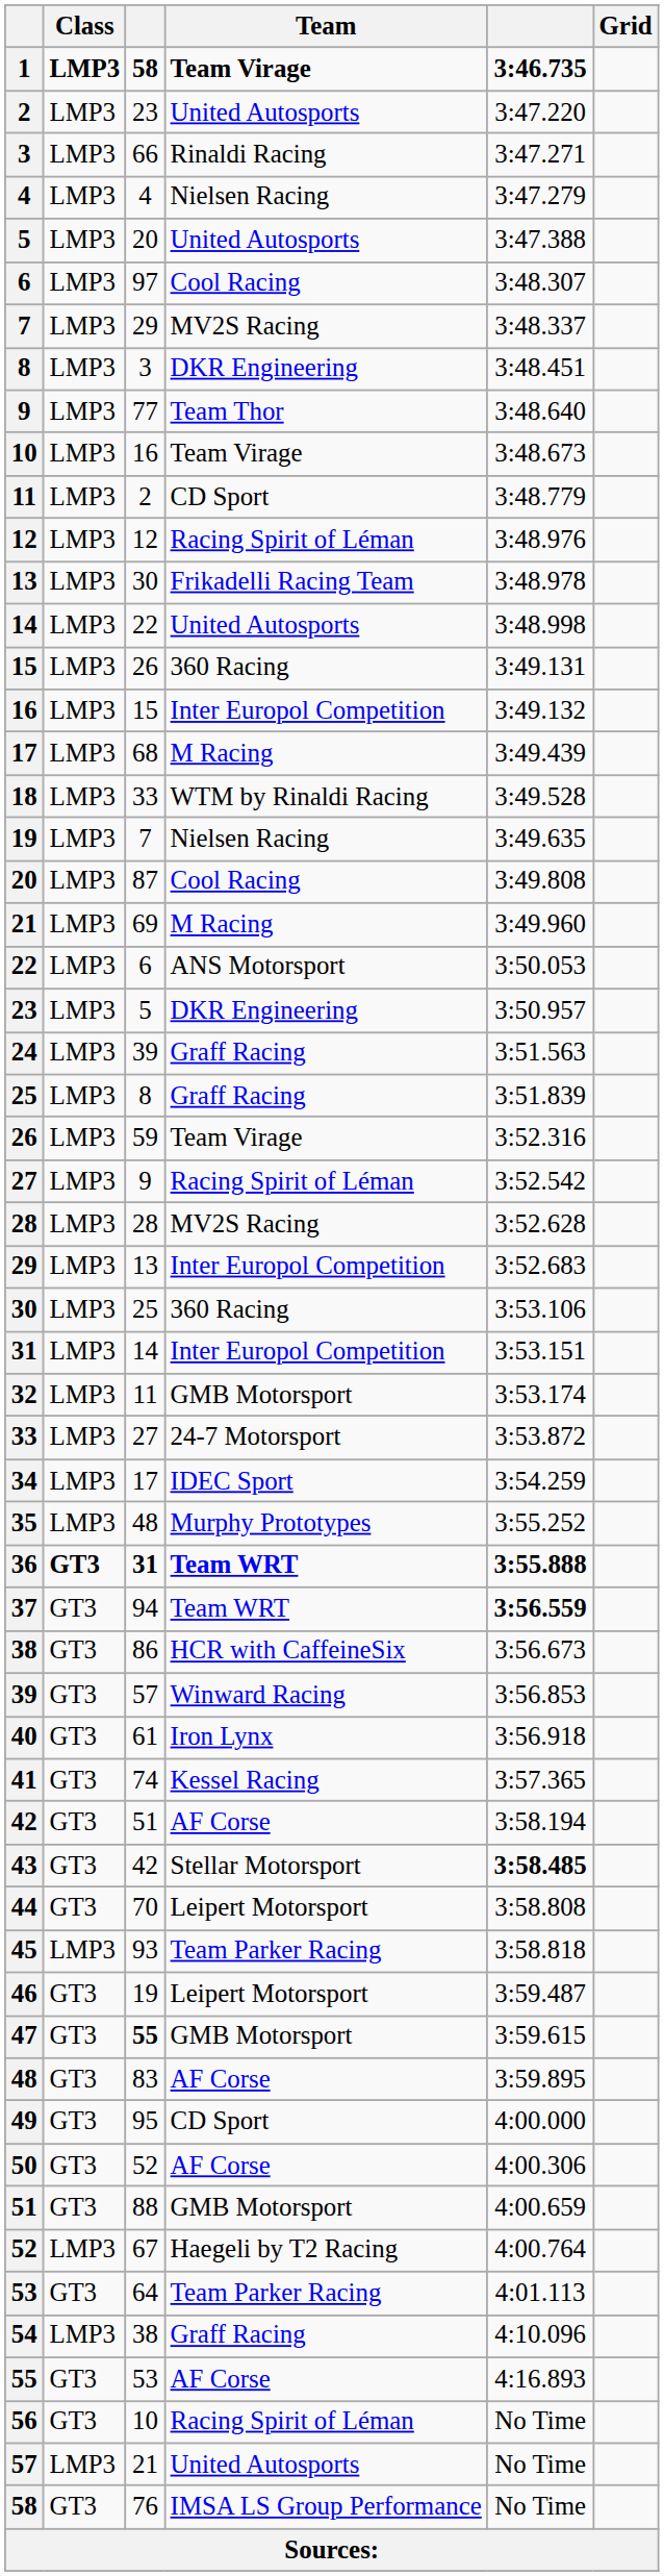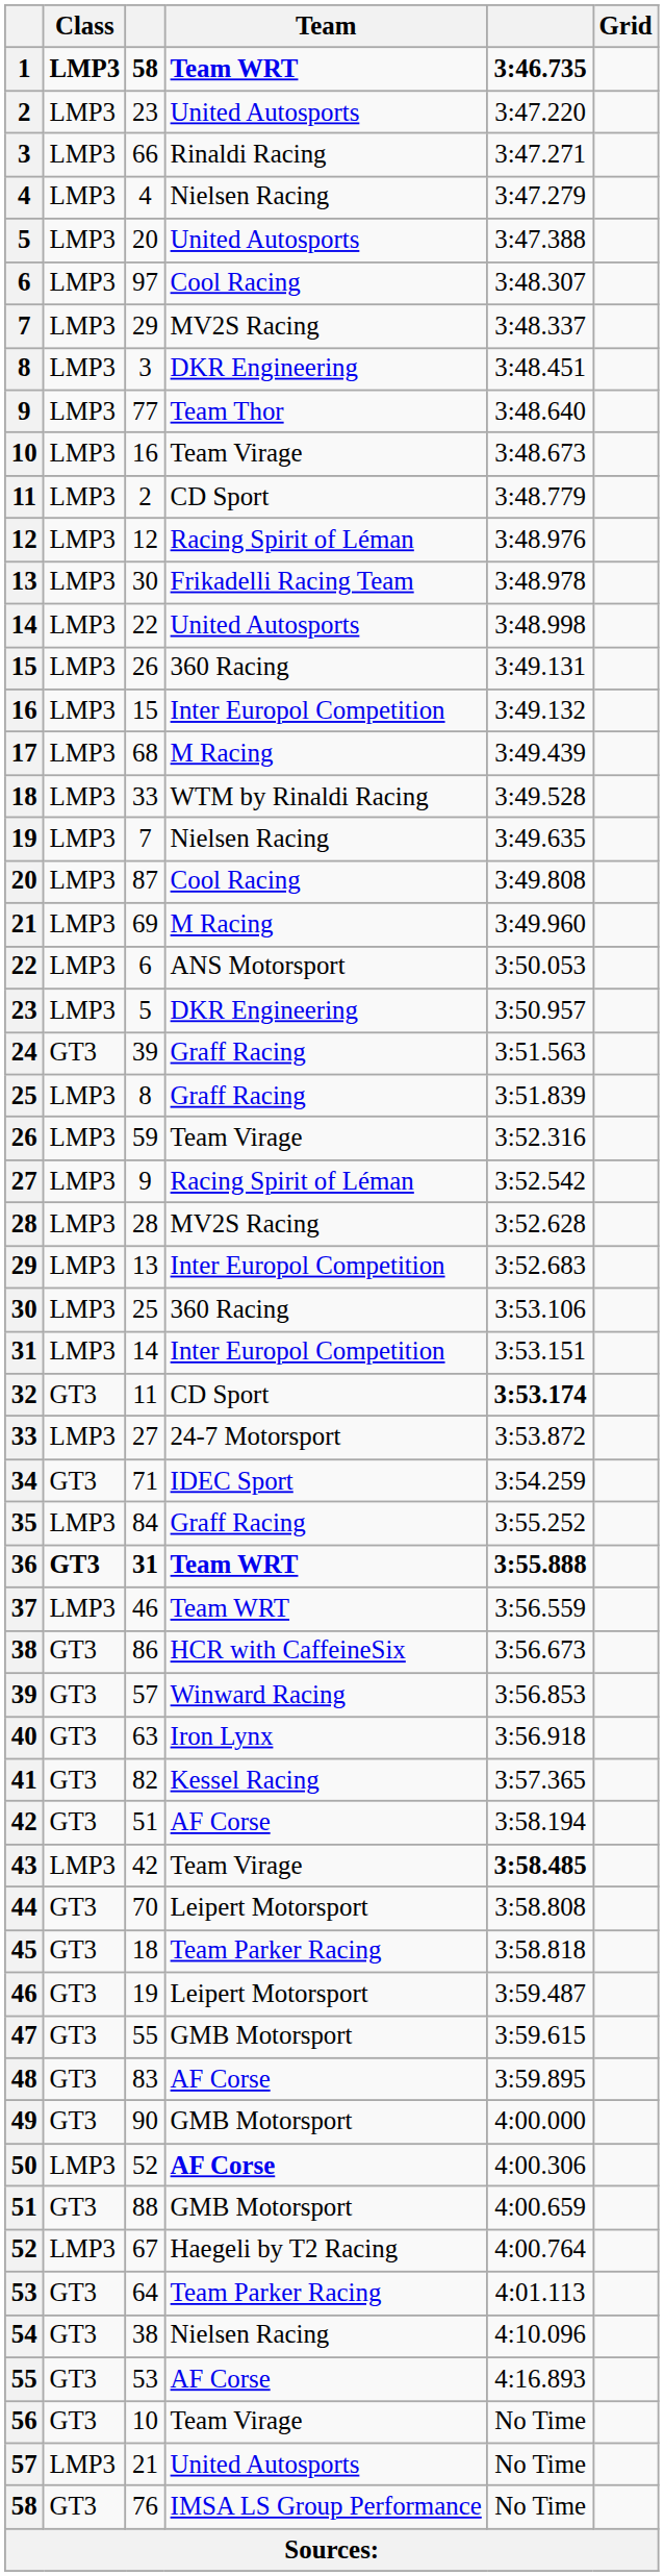1 | Team: Team Virage -> Team WRT
24 | Class: LMP3 -> GT3
32 | Class: LMP3 -> GT3
32 | Team: GMB Motorsport -> CD Sport
32 | column 5: normal -> bold
34 | Class: LMP3 -> GT3
34 | column 3: 17 -> 71
35 | column 3: 48 -> 84
35 | Team: Murphy Prototypes -> Graff Racing
37 | Class: GT3 -> LMP3
37 | column 3: 94 -> 46
37 | column 5: bold -> normal
40 | column 3: 61 -> 63
41 | column 3: 74 -> 82
43 | Class: GT3 -> LMP3
43 | Team: Stellar Motorsport -> Team Virage
45 | Class: LMP3 -> GT3
45 | column 3: 93 -> 18
47 | column 3: bold -> normal
49 | column 3: 95 -> 90
49 | Team: CD Sport -> GMB Motorsport
50 | Class: GT3 -> LMP3
50 | Team: normal -> bold
54 | Class: LMP3 -> GT3
54 | Team: Graff Racing -> Nielsen Racing
56 | Team: Racing Spirit of Léman -> Team Virage
